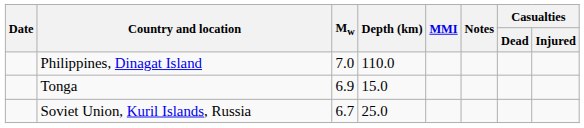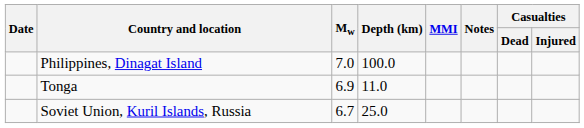Philippines, Dinagat Island | Depth (km): 110.0 -> 100.0
Tonga | Depth (km): 15.0 -> 11.0
